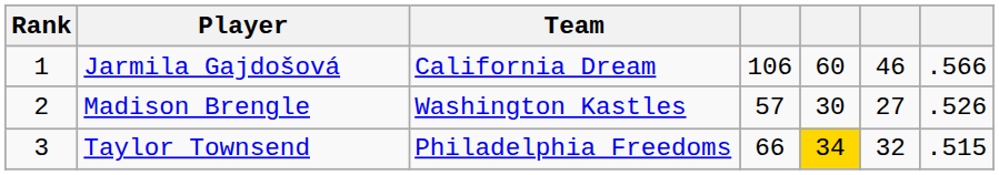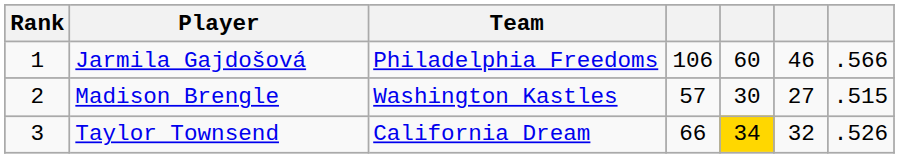Jarmila Gajdošová | Team: California Dream -> Philadelphia Freedoms
Madison Brengle | column 7: .526 -> .515
Taylor Townsend | Team: Philadelphia Freedoms -> California Dream
Taylor Townsend | column 7: .515 -> .526
